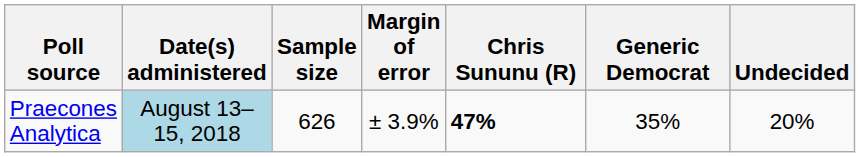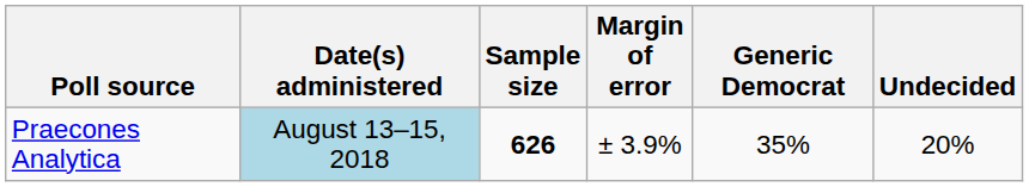- column: Chris Sununu (R) | 47%
Praecones Analytica | Sample size: normal -> bold
